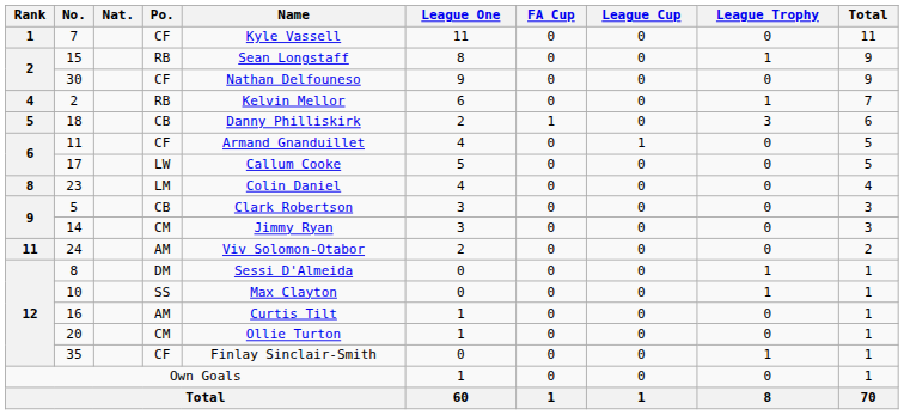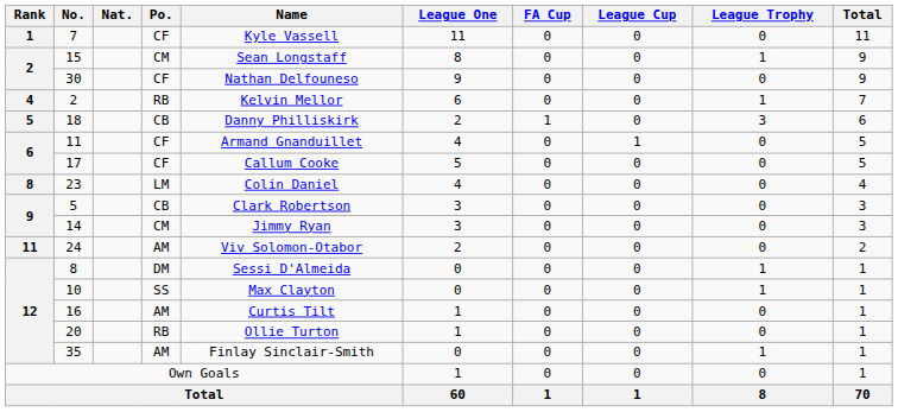15 | Po.: RB -> CM
17 | Po.: LW -> CF
20 | Po.: CM -> RB
35 | Po.: CF -> AM
